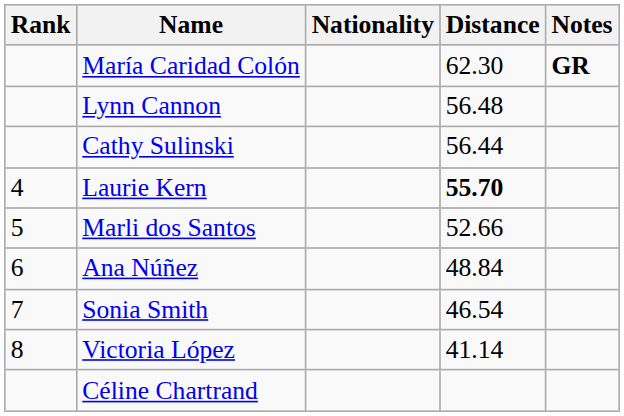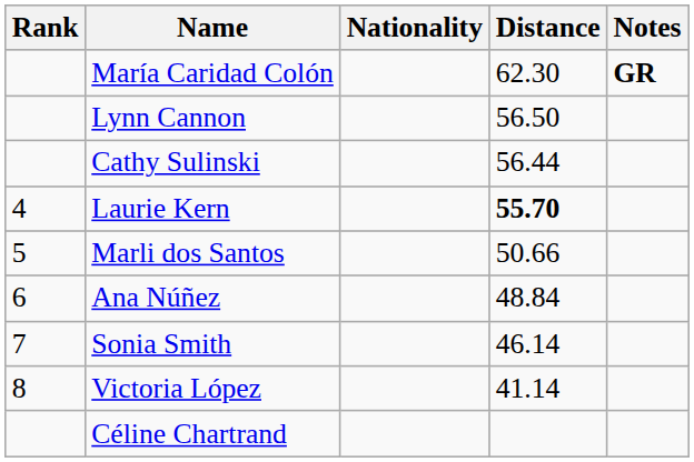Lynn Cannon | Distance: 56.48 -> 56.50
Marli dos Santos | Distance: 52.66 -> 50.66
Sonia Smith | Distance: 46.54 -> 46.14
